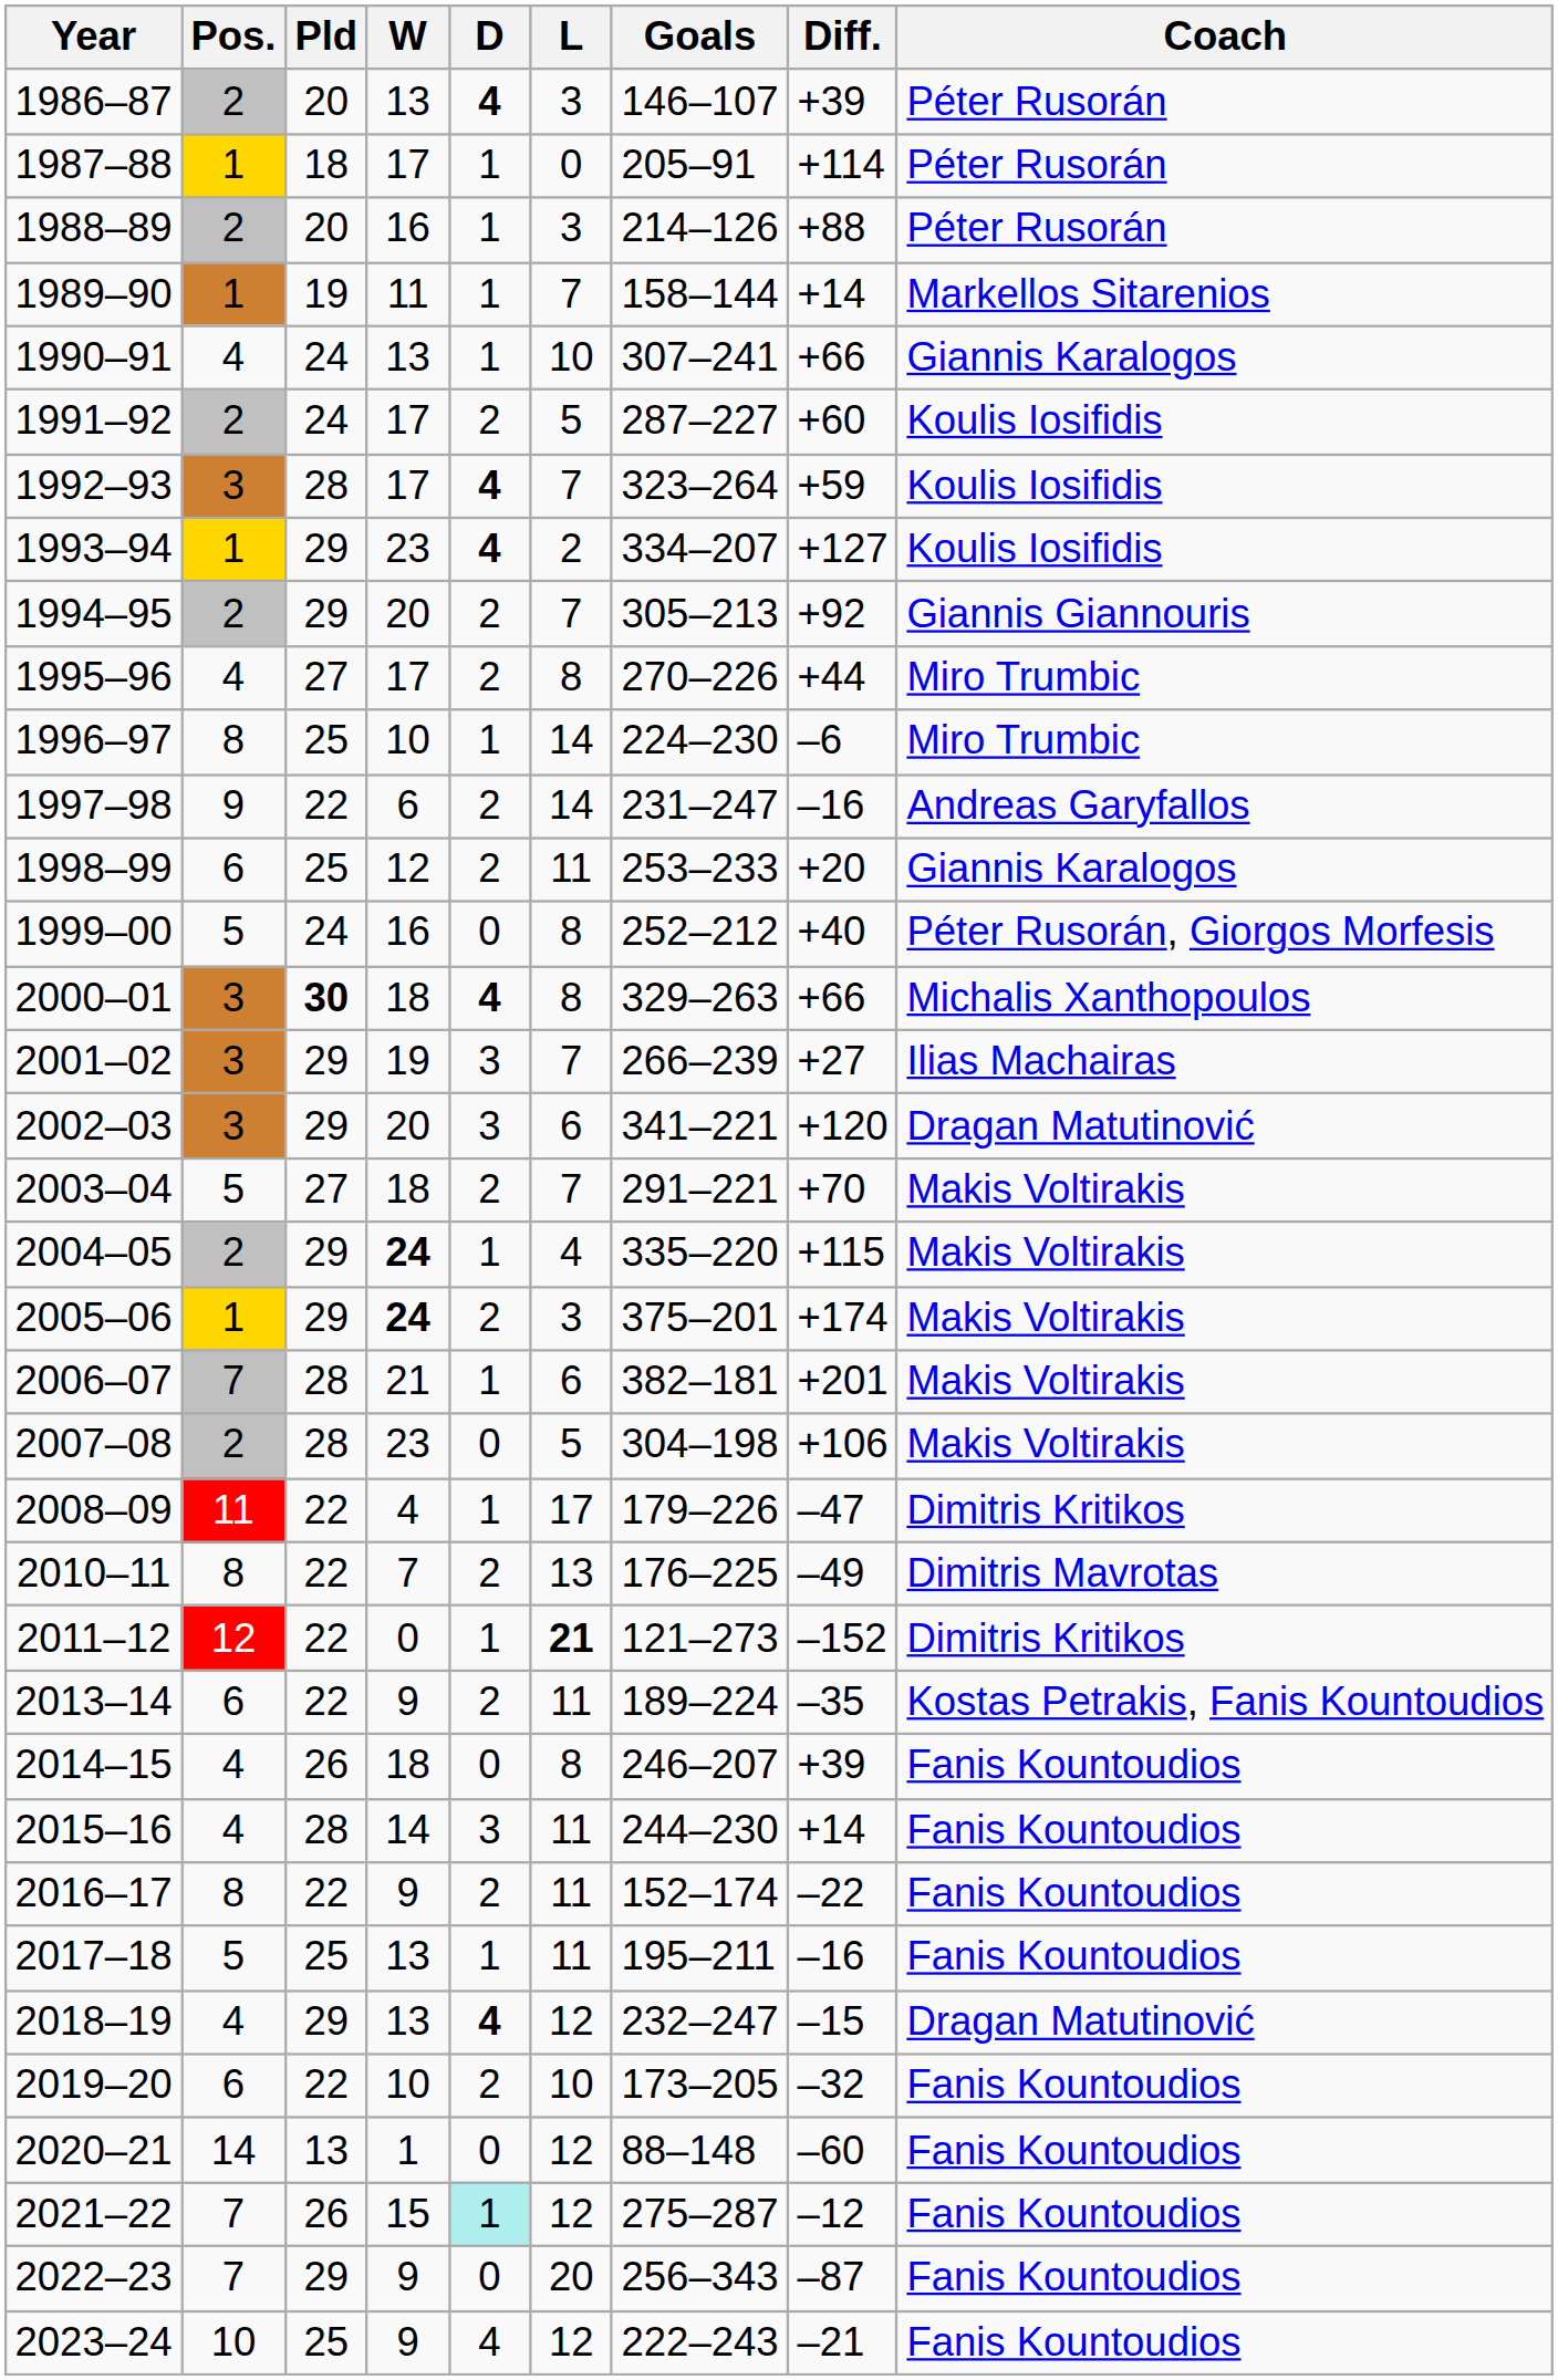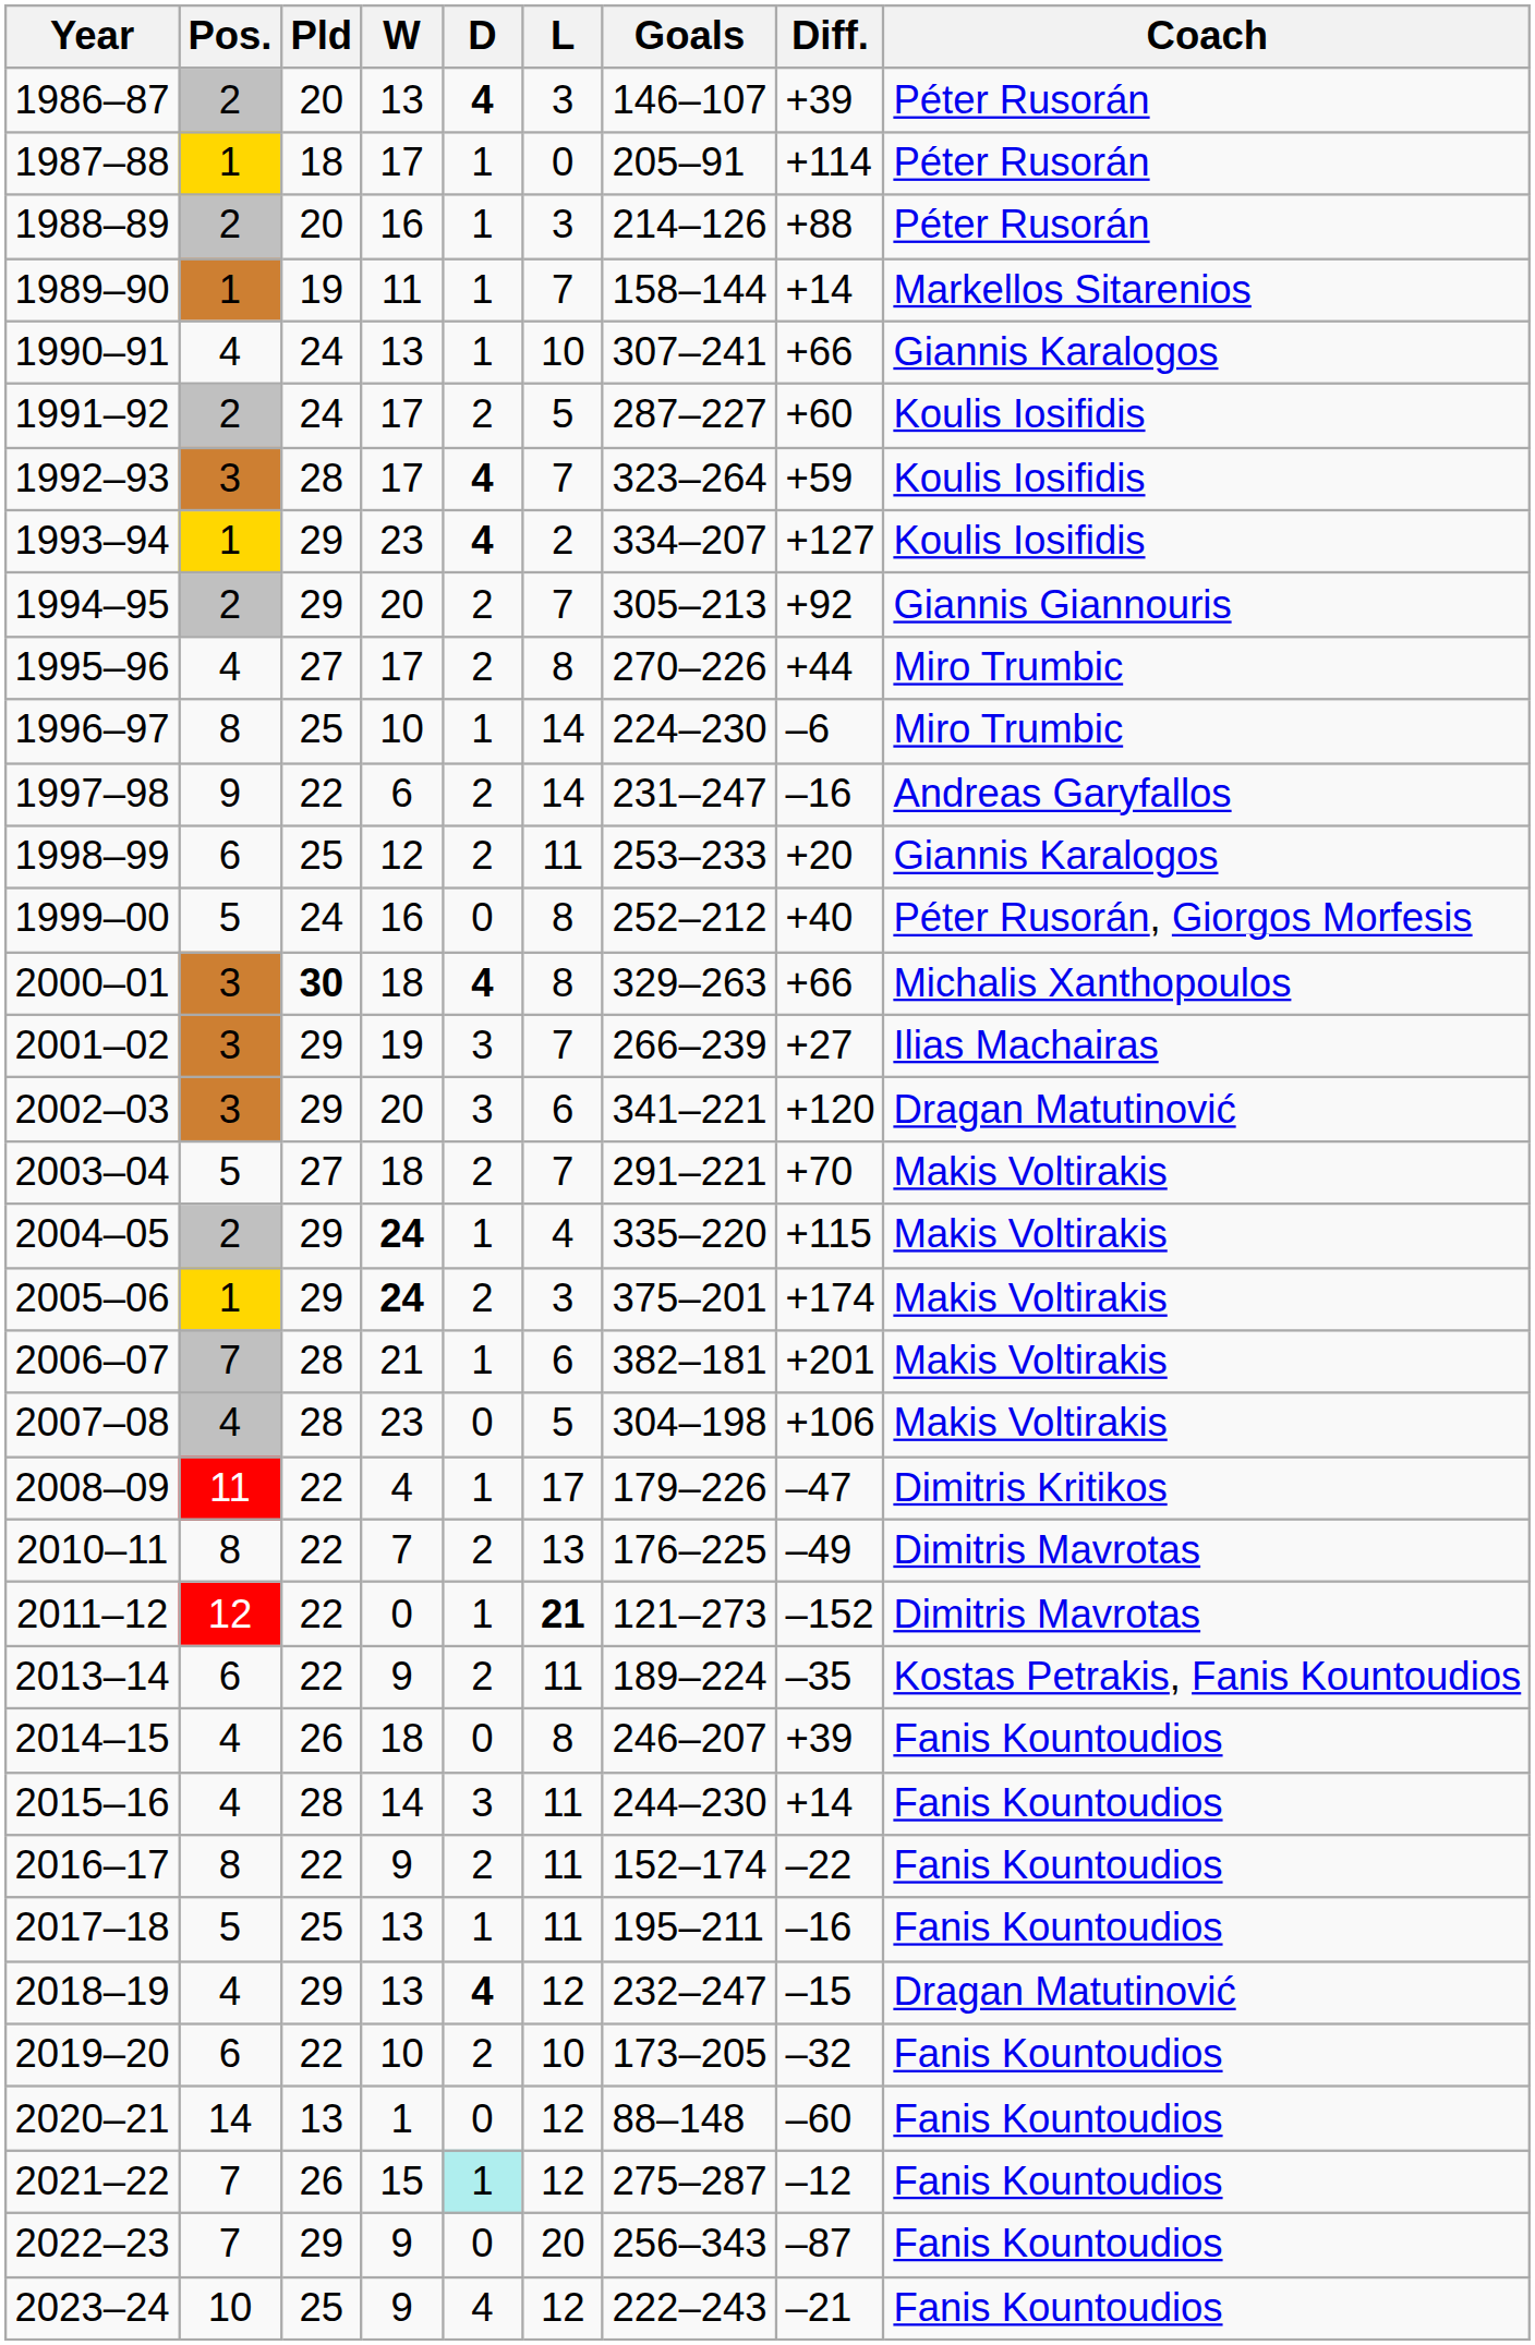2007–08 | Pos.: 2 -> 4
2011–12 | Coach: Dimitris Kritikos -> Dimitris Mavrotas
